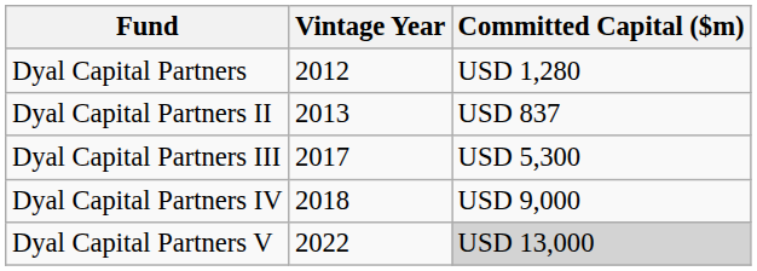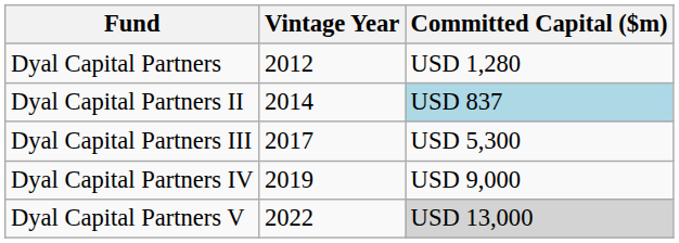Dyal Capital Partners II | Vintage Year: 2013 -> 2014
Dyal Capital Partners II | Committed Capital ($m): no background -> lightblue background
Dyal Capital Partners IV | Vintage Year: 2018 -> 2019
